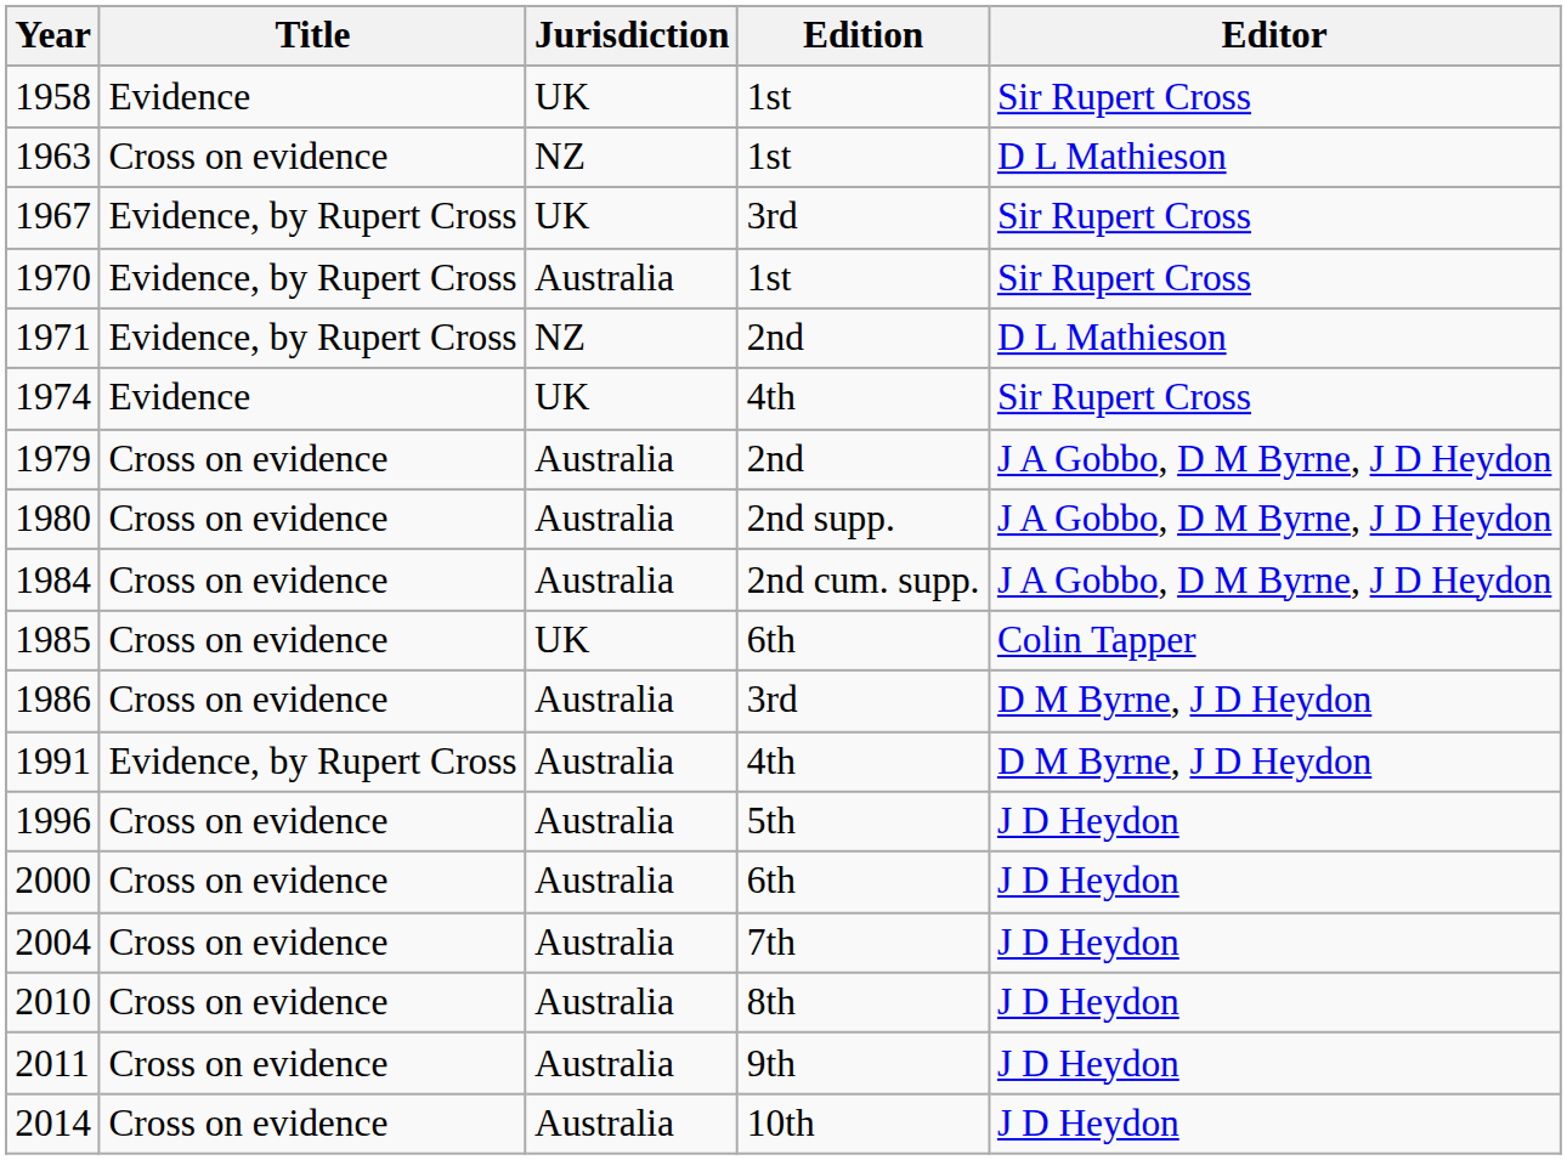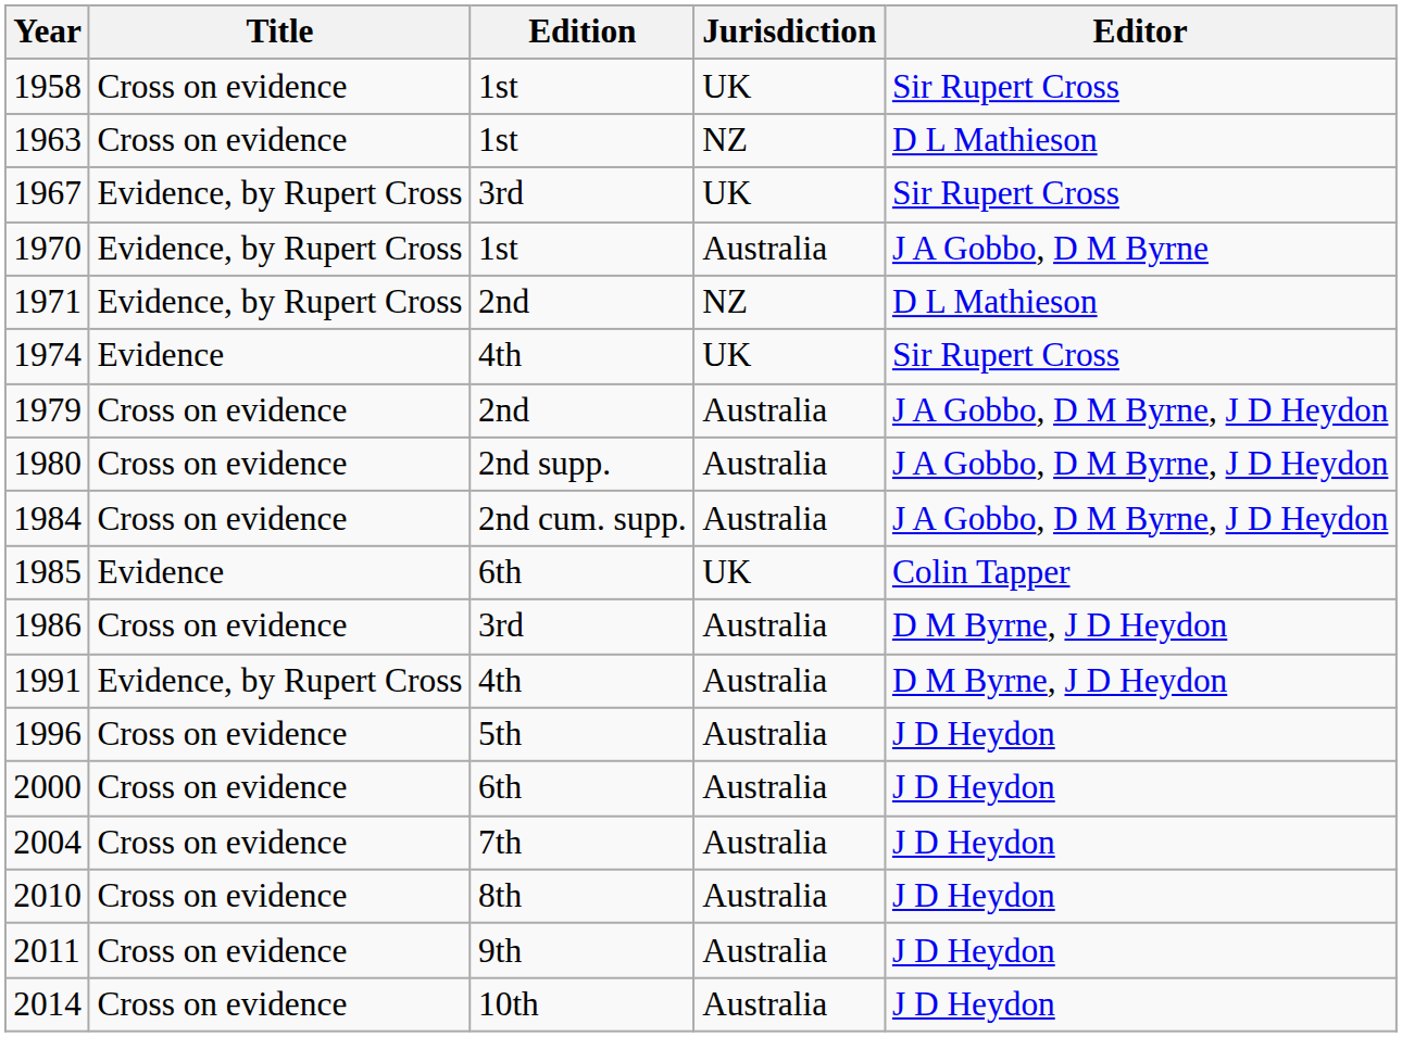columns swapped: Edition <-> Jurisdiction
1958 | Title: Evidence -> Cross on evidence
1970 | Editor: Sir Rupert Cross -> J A Gobbo, D M Byrne
1985 | Title: Cross on evidence -> Evidence
